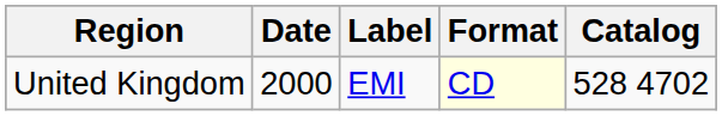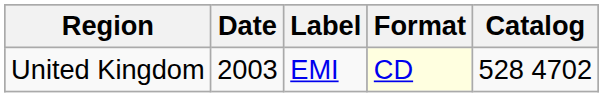United Kingdom | Date: 2000 -> 2003
